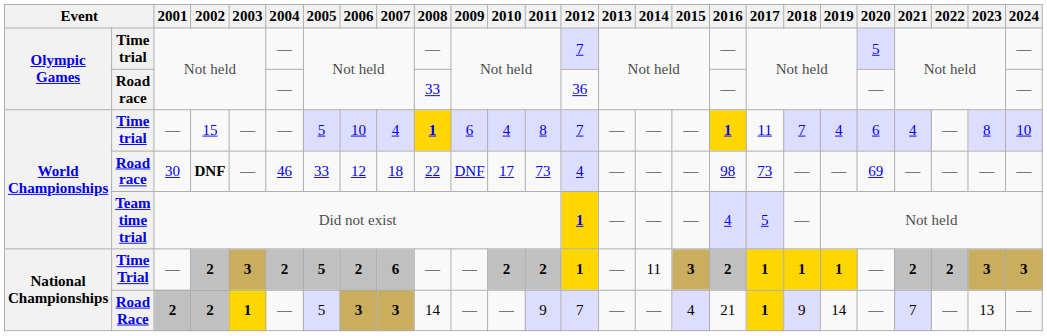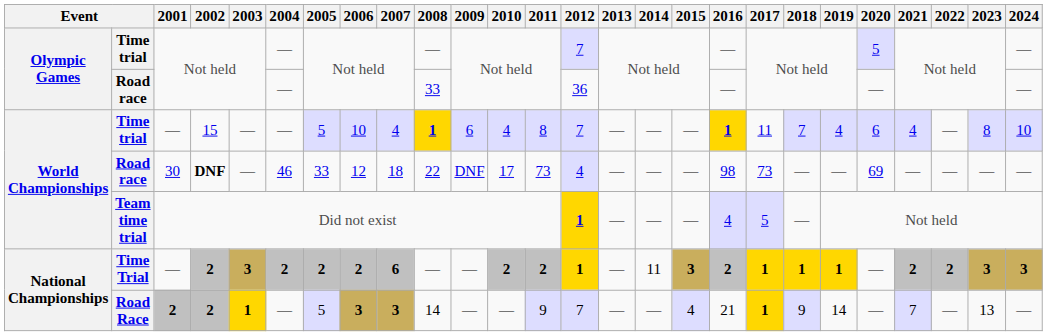Time Trial | 2005: 5 -> 2
